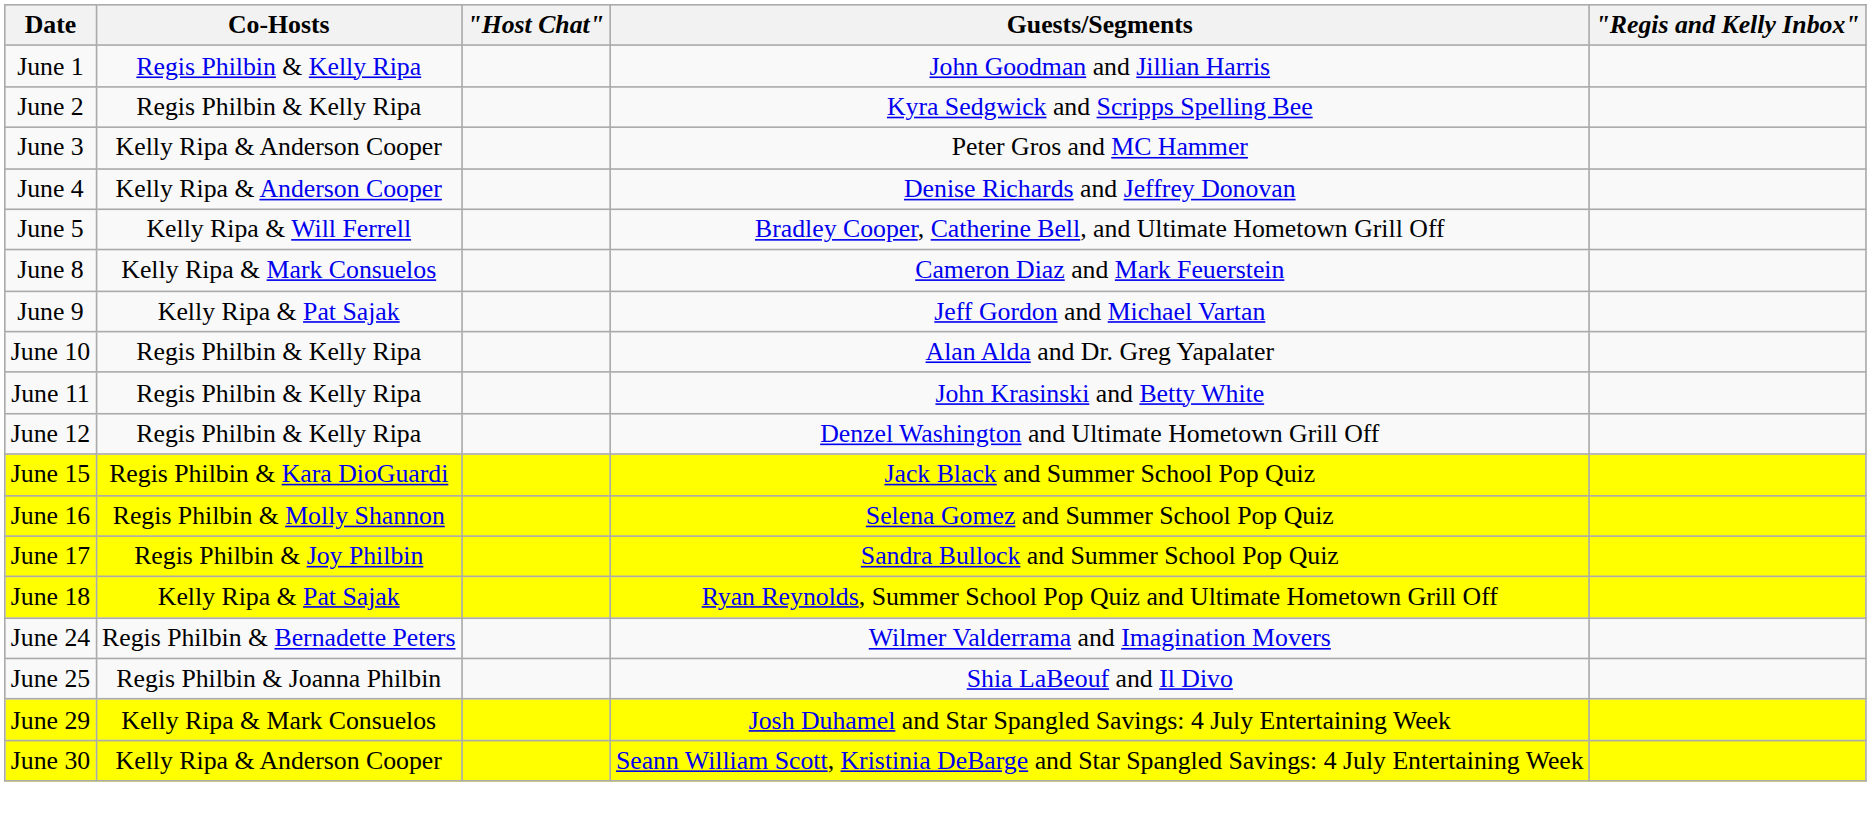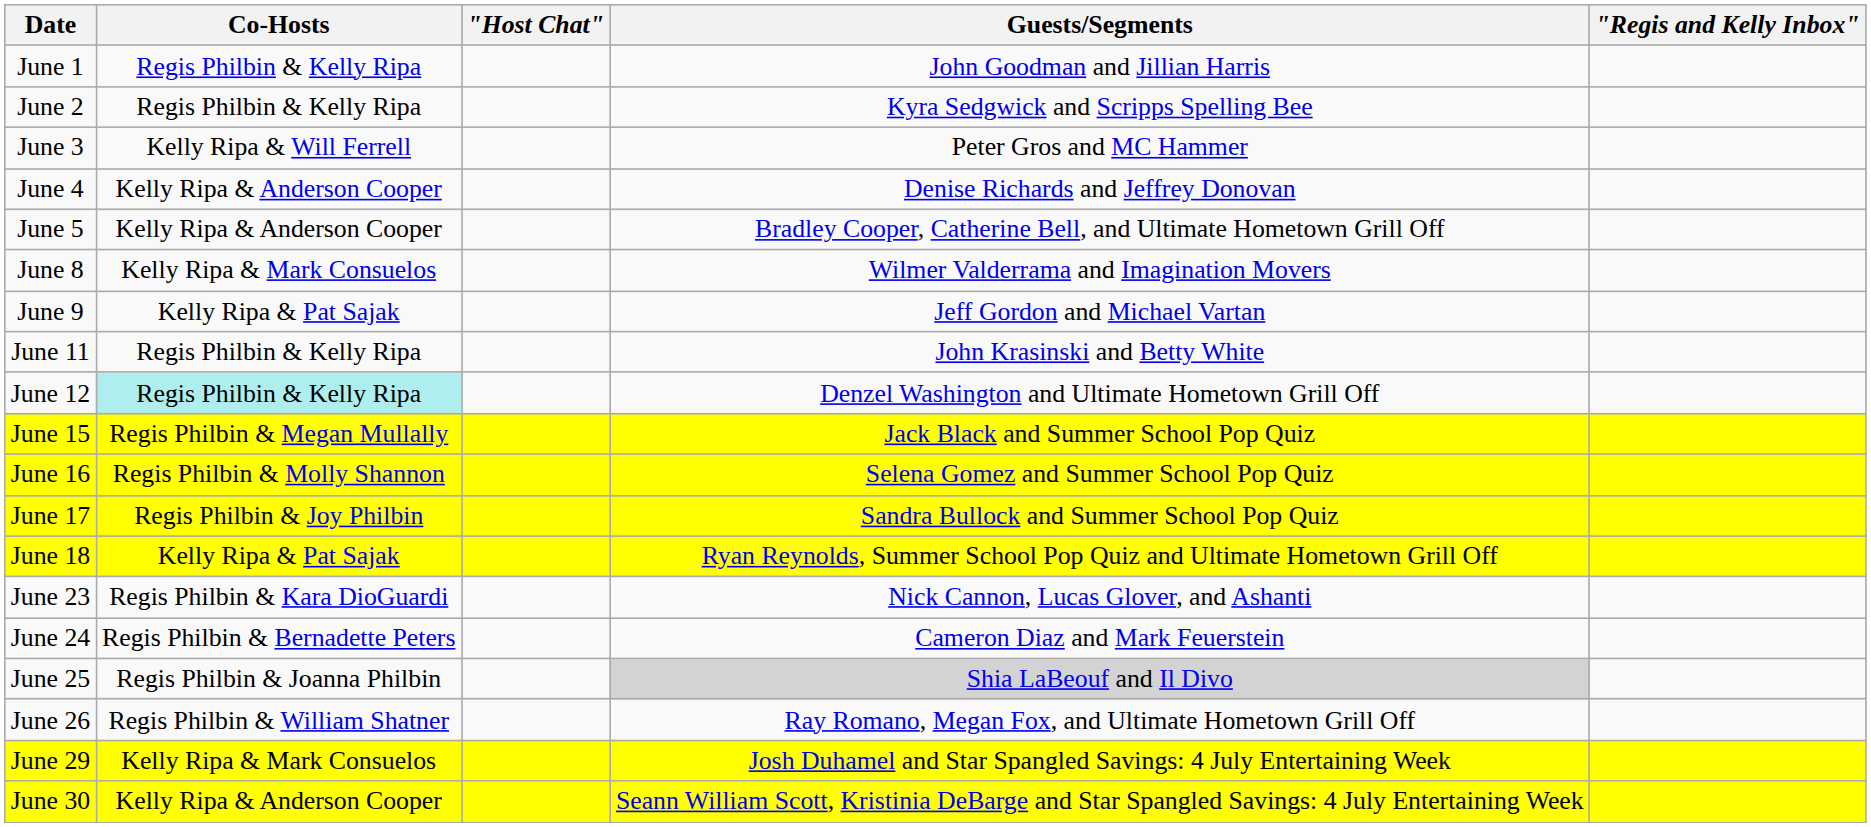June 3 | Co-Hosts: Kelly Ripa & Anderson Cooper -> Kelly Ripa & Will Ferrell
June 5 | Co-Hosts: Kelly Ripa & Will Ferrell -> Kelly Ripa & Anderson Cooper
June 8 | Guests/Segments: Cameron Diaz and Mark Feuerstein -> Wilmer Valderrama and Imagination Movers
- row: June 10 | Regis Philbin & Kelly Ripa | Alan Alda and Dr. Greg Yapalater
June 12 | Co-Hosts: no background -> paleturquoise background
June 15 | Co-Hosts: Regis Philbin & Kara DioGuardi -> Regis Philbin & Megan Mullally
+ row: June 23 | Regis Philbin & Kara DioGuardi | Nick Cannon, Lucas Glover, and Ashanti
June 24 | Guests/Segments: Wilmer Valderrama and Imagination Movers -> Cameron Diaz and Mark Feuerstein
June 25 | Guests/Segments: no background -> lightgrey background
+ row: June 26 | Regis Philbin & William Shatner | Ray Romano, Megan Fox, and Ultimate Hometown Grill Off
